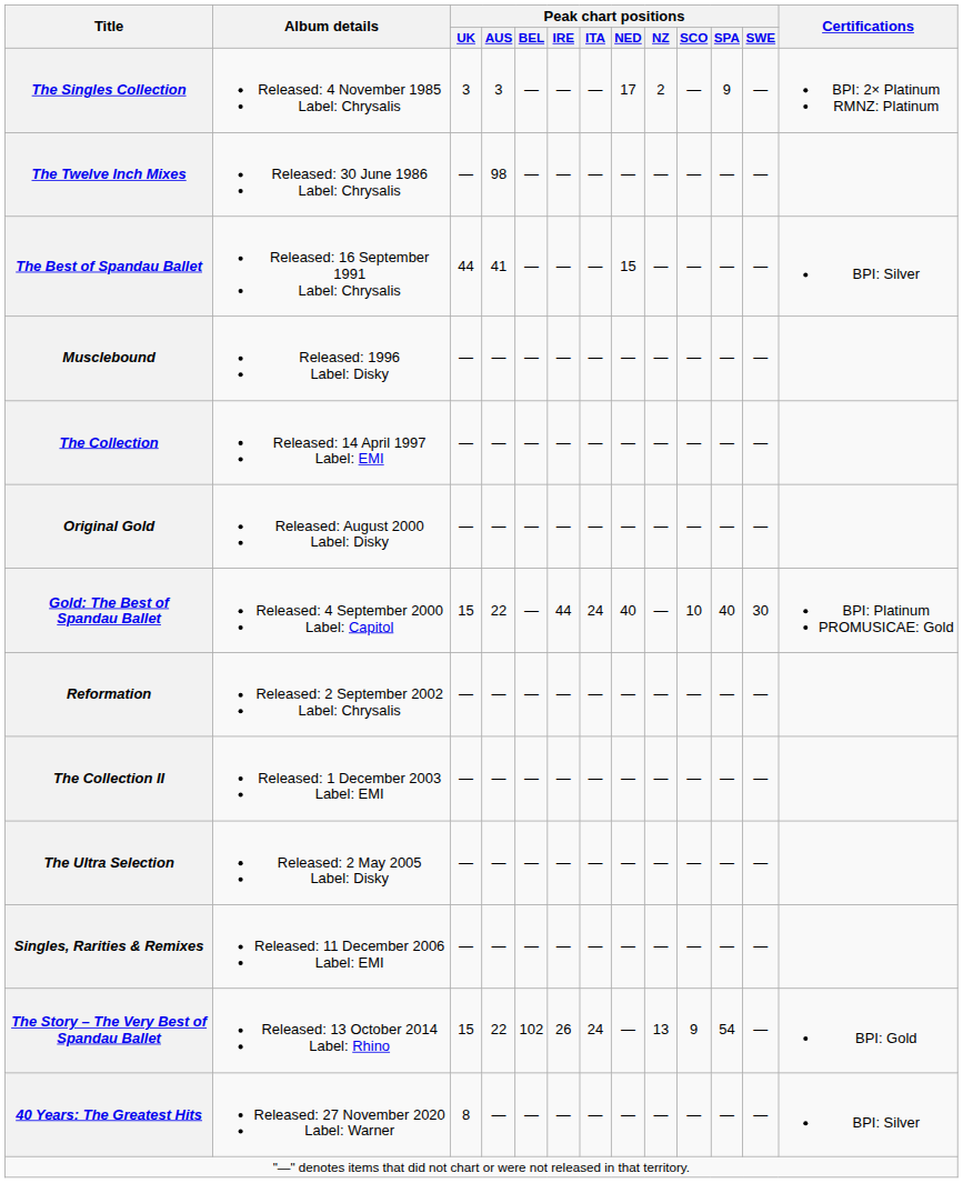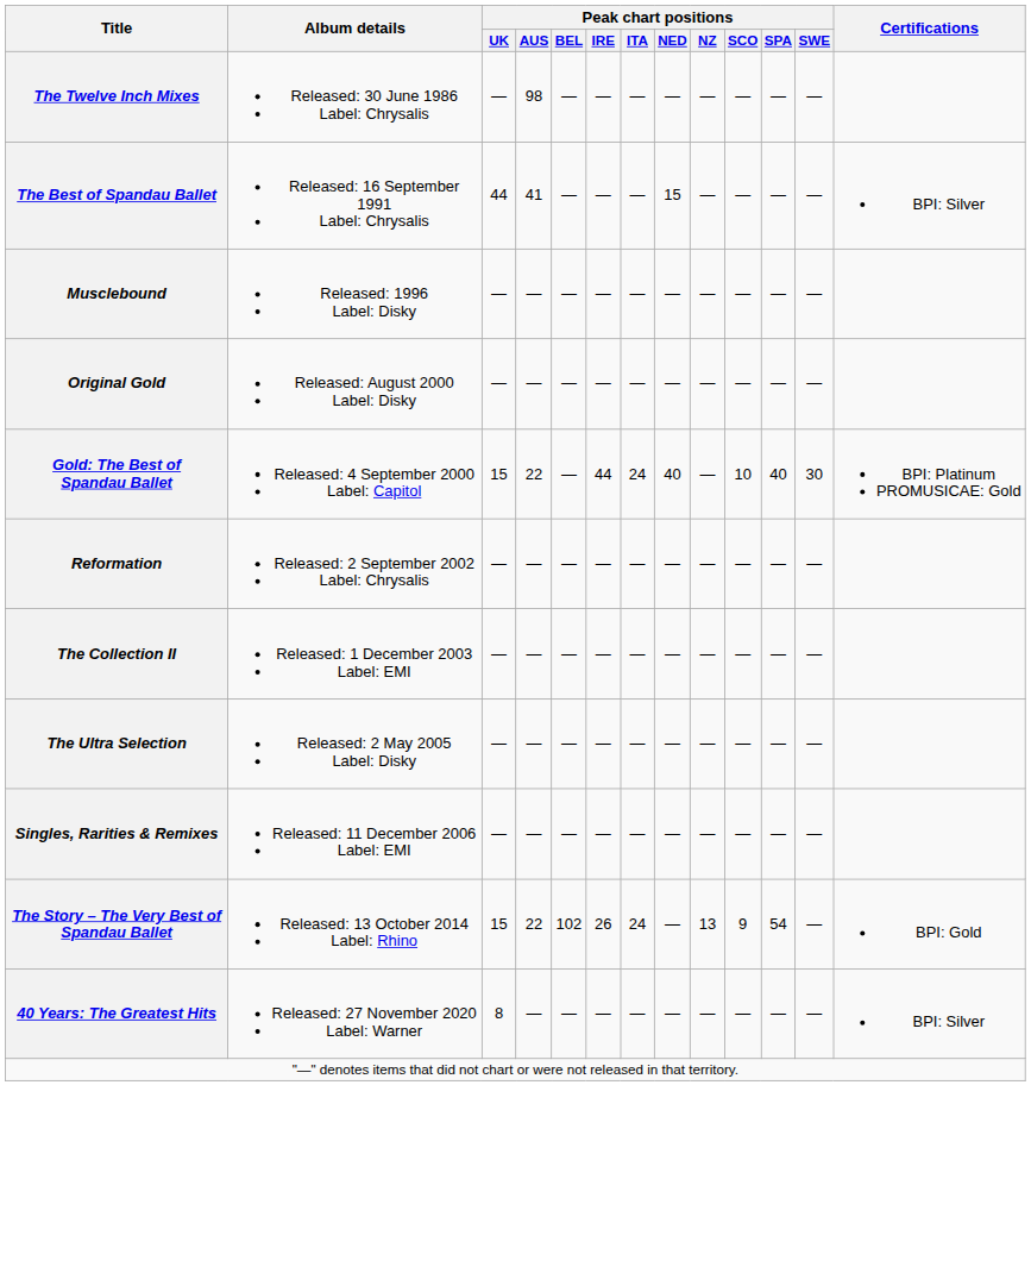- row: The Singles Collection | Released: 4 November 1985 Label: Chrysalis | 3 | 3 | — | — | — | 17 | 2 | — | 9 | — | BPI: 2× Platinum RMNZ: Platinum
- row: The Collection | Released: 14 April 1997 Label: EMI | — | — | — | — | — | — | — | — | — | —
